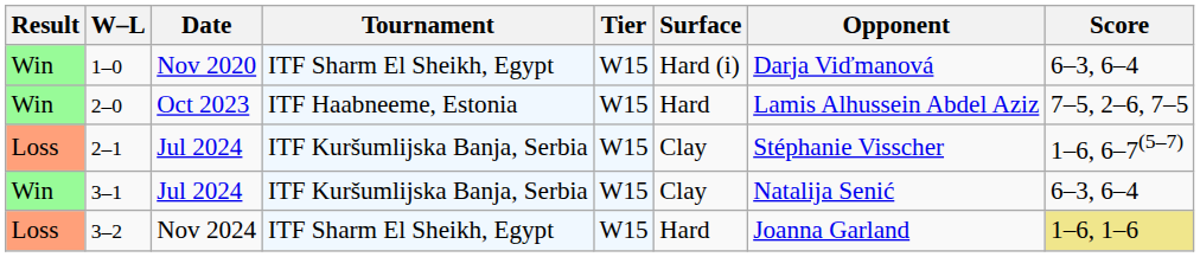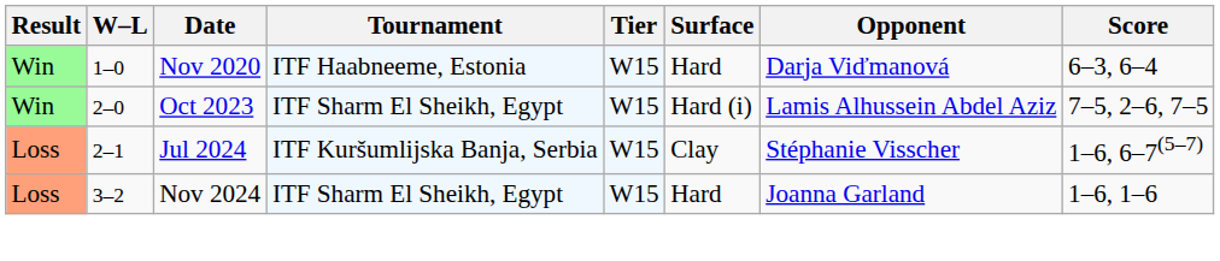1–0 | Tournament: ITF Sharm El Sheikh, Egypt -> ITF Haabneeme, Estonia
1–0 | Surface: Hard (i) -> Hard
2–0 | Tournament: ITF Haabneeme, Estonia -> ITF Sharm El Sheikh, Egypt
2–0 | Surface: Hard -> Hard (i)
- row: Win | 3–1 | Jul 2024 | ITF Kuršumlijska Banja, Serbia | W15 | Clay | Natalija Senić | 6–3, 6–4
3–2 | Score: khaki background -> no background
